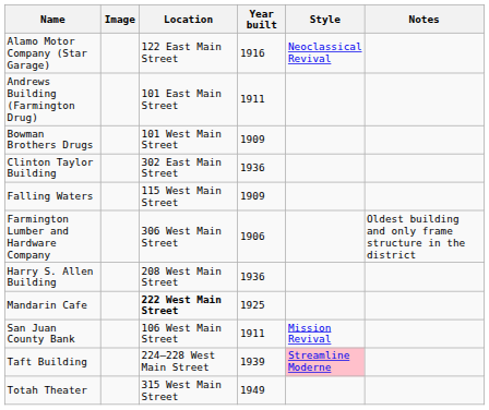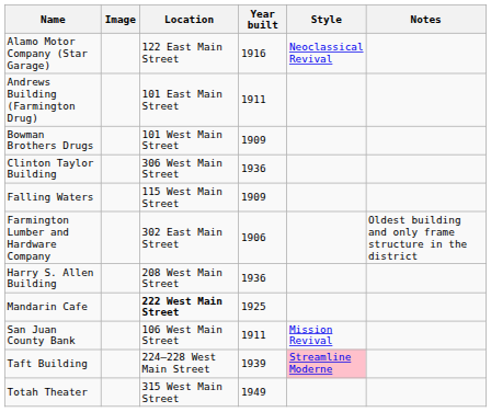Clinton Taylor Building | Location: 302 East Main Street -> 306 West Main Street
Farmington Lumber and Hardware Company | Location: 306 West Main Street -> 302 East Main Street
